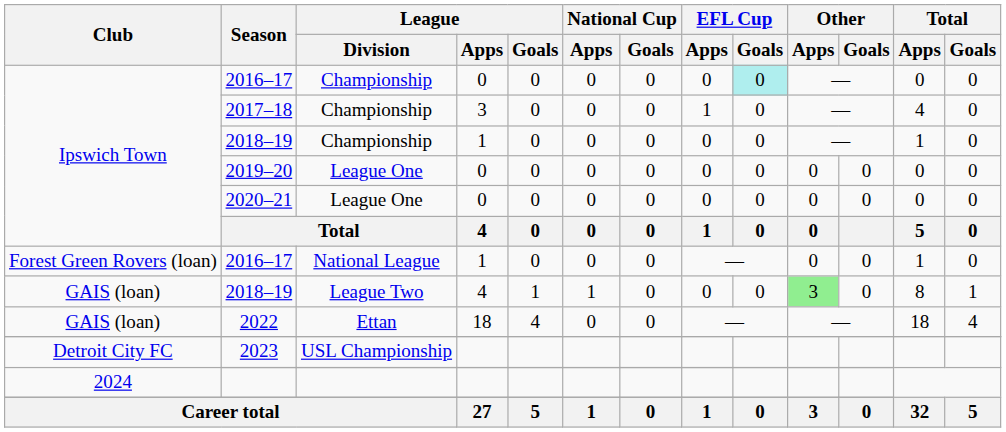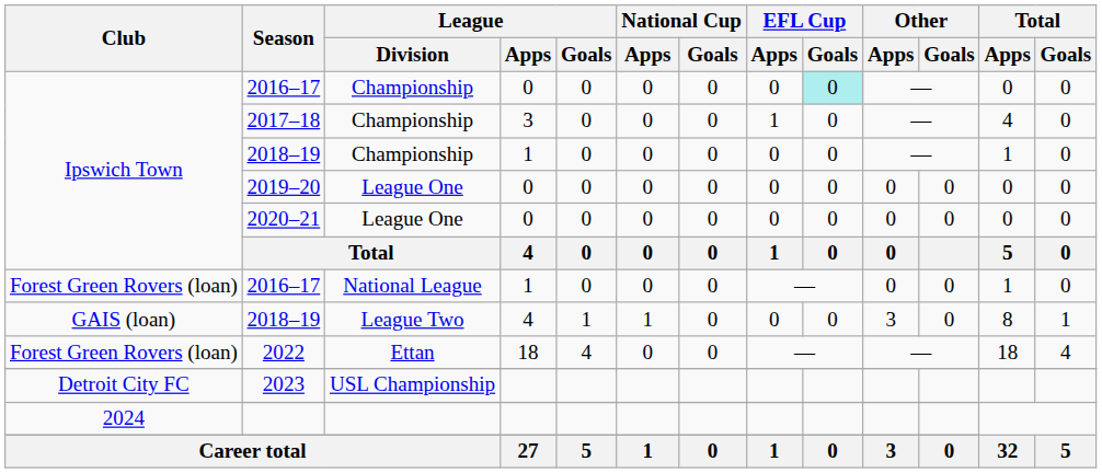2018–19 / League Two | Other / Apps: lightgreen background -> no background
2022 | Club: GAIS (loan) -> Forest Green Rovers (loan)
